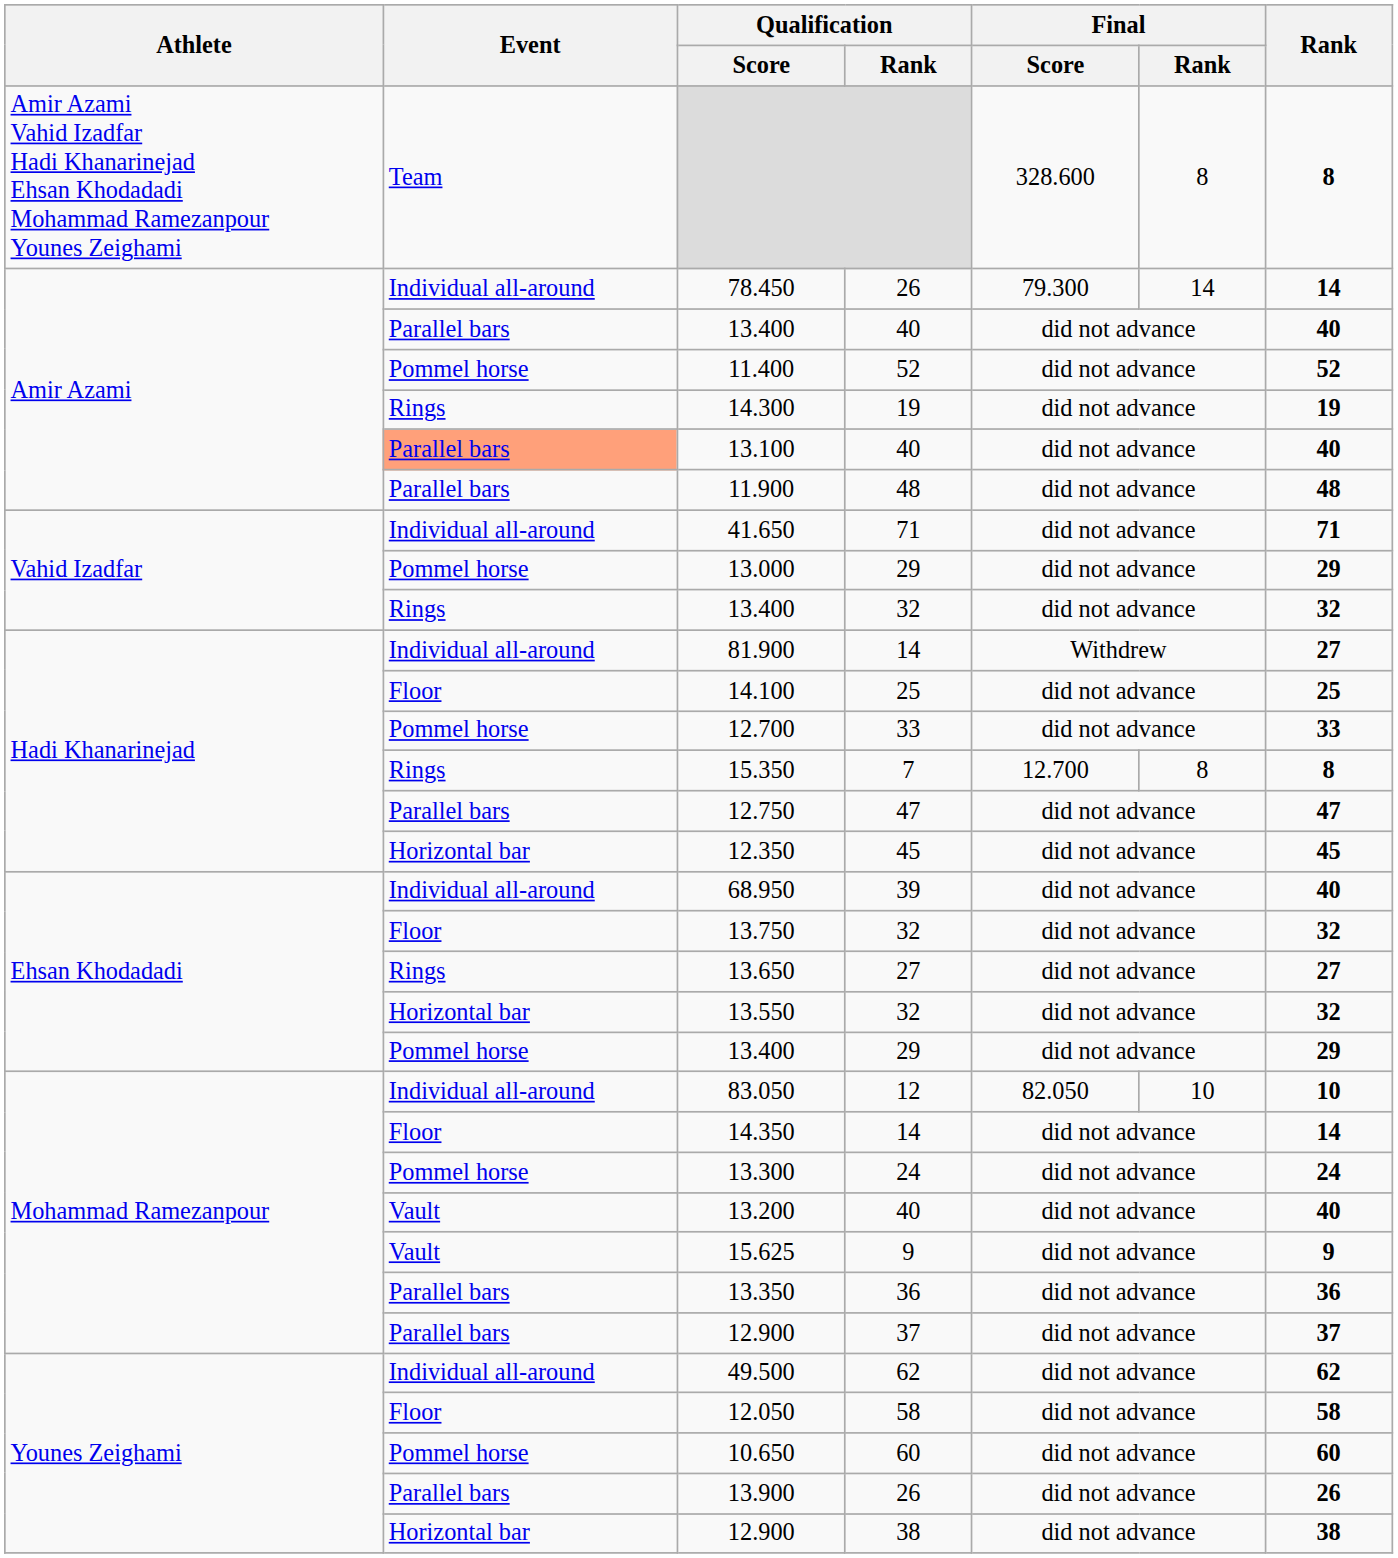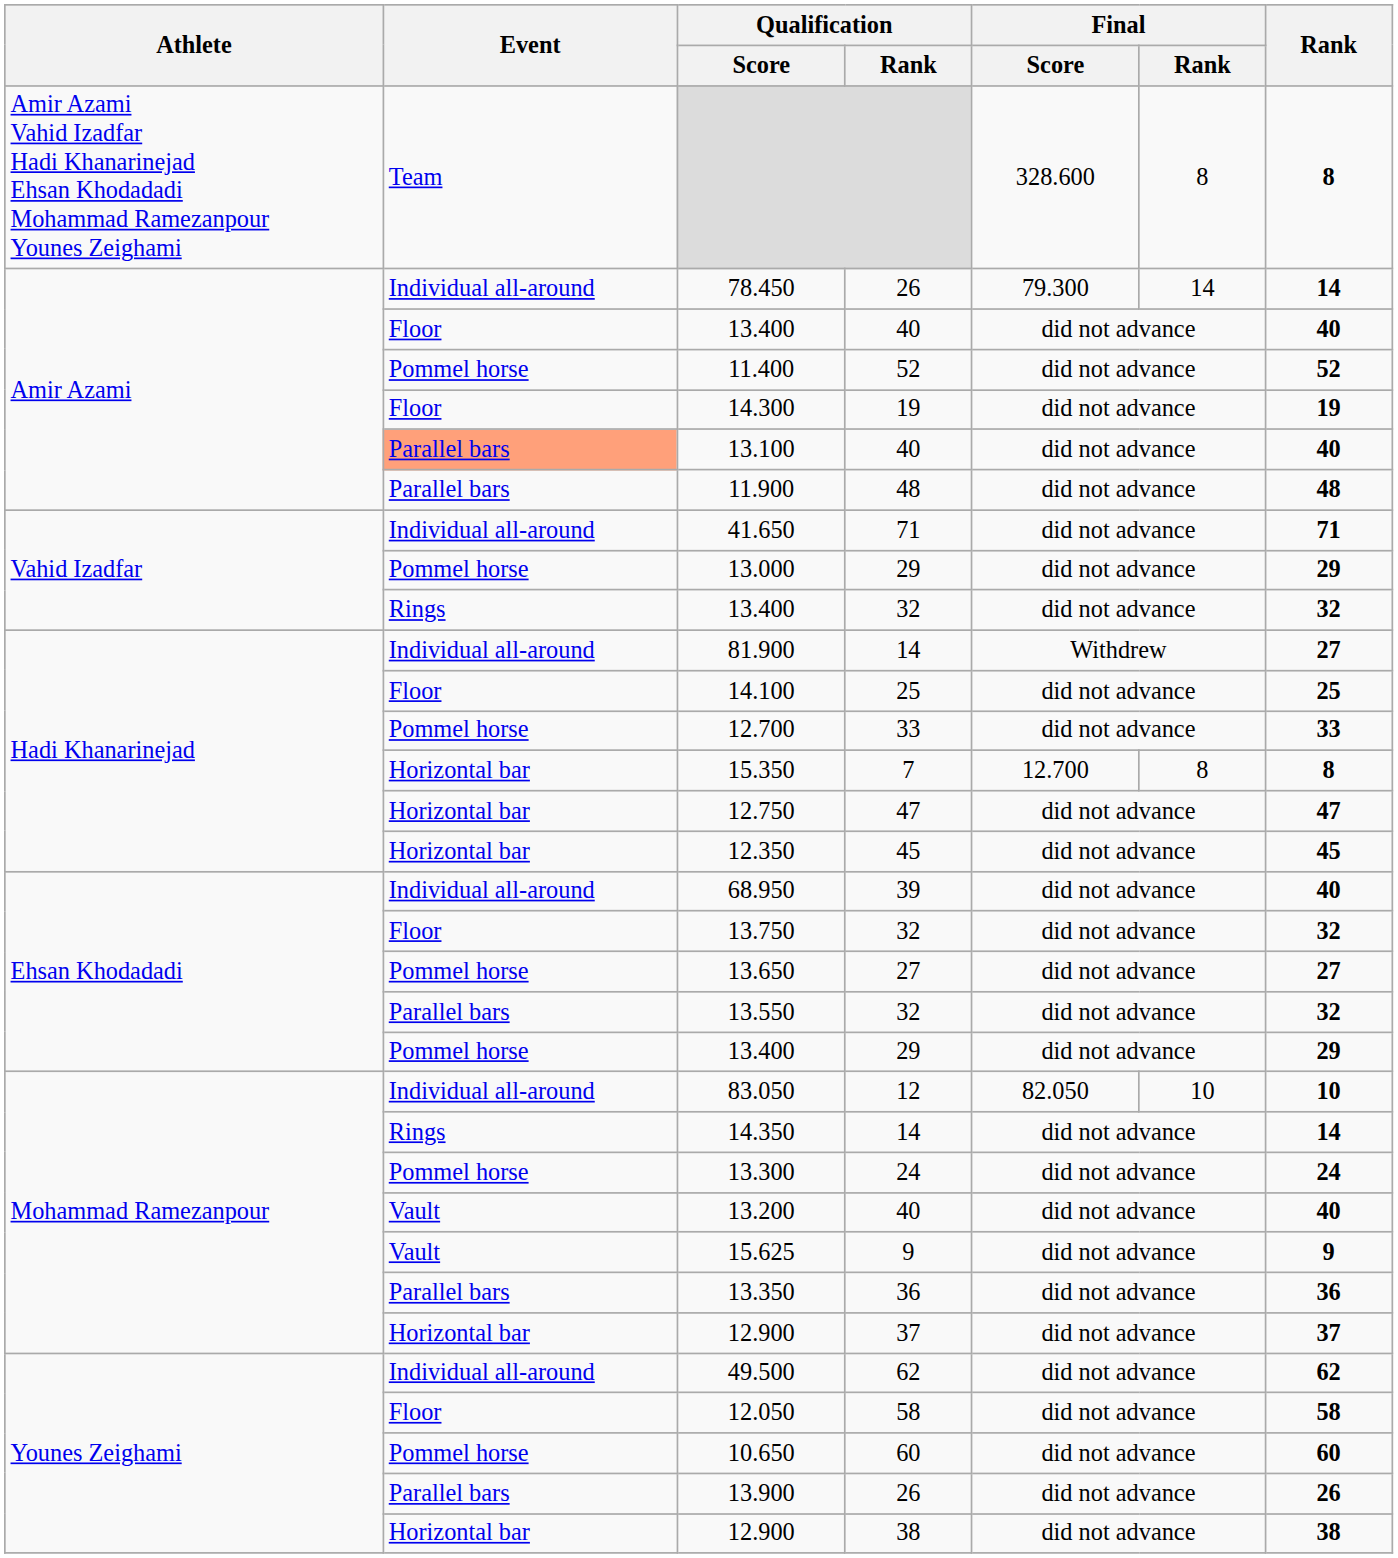13.400 / 40 | Event: Parallel bars -> Floor
14.300 | Event: Rings -> Floor
15.350 | Event: Rings -> Horizontal bar
12.750 | Event: Parallel bars -> Horizontal bar
13.650 | Event: Rings -> Pommel horse
13.550 | Event: Horizontal bar -> Parallel bars
14.350 | Event: Floor -> Rings
12.900 / 37 | Event: Parallel bars -> Horizontal bar
